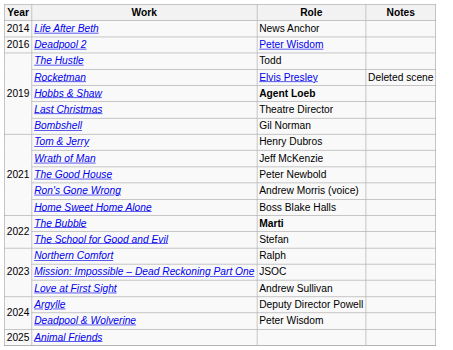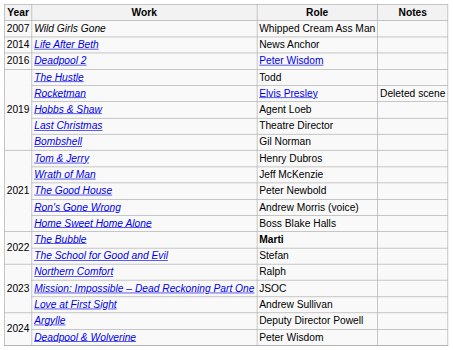+ row: 2007 | Wild Girls Gone | Whipped Cream Ass Man
Hobbs & Shaw | Role: bold -> normal
- row: 2025 | Animal Friends
